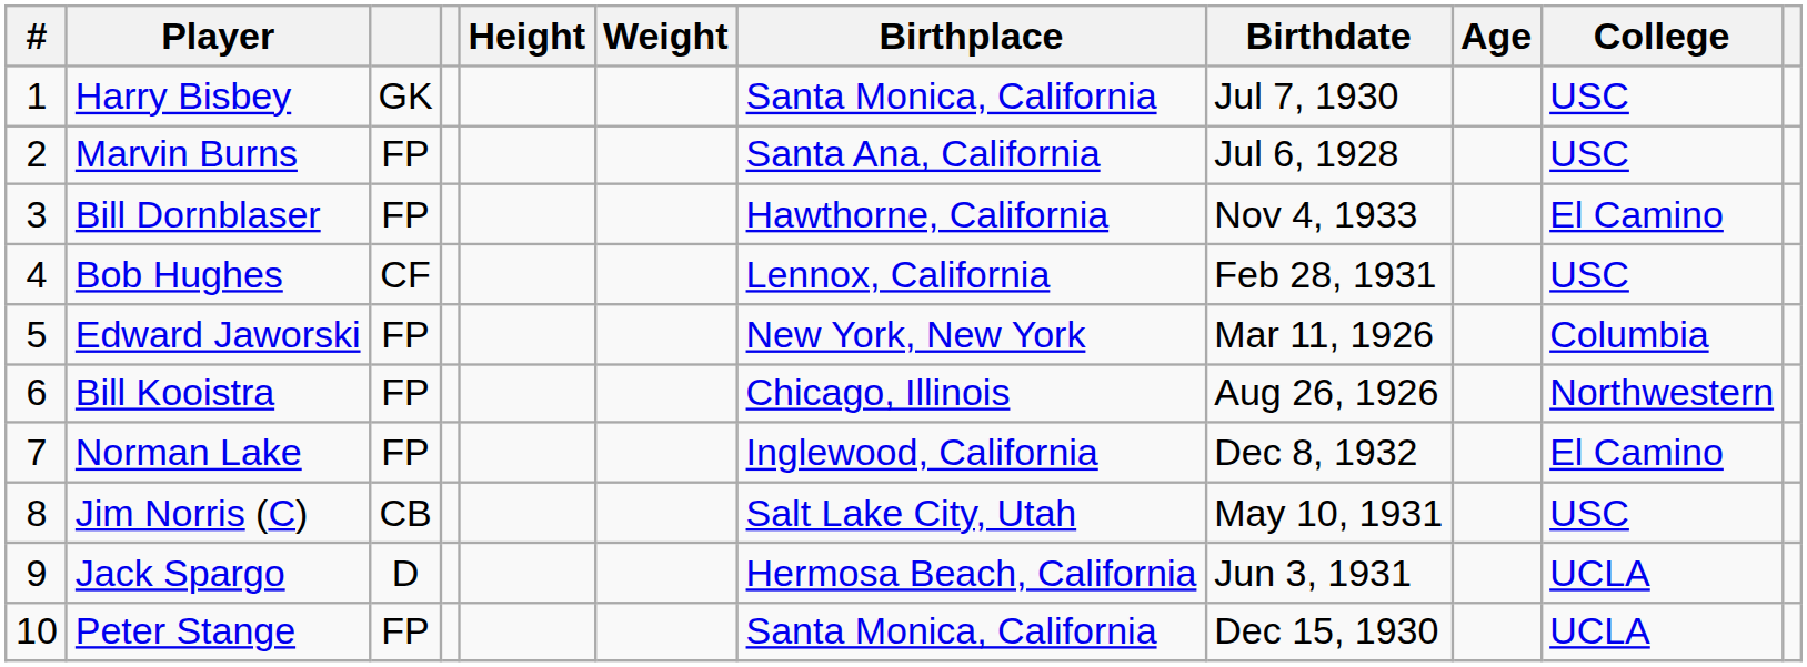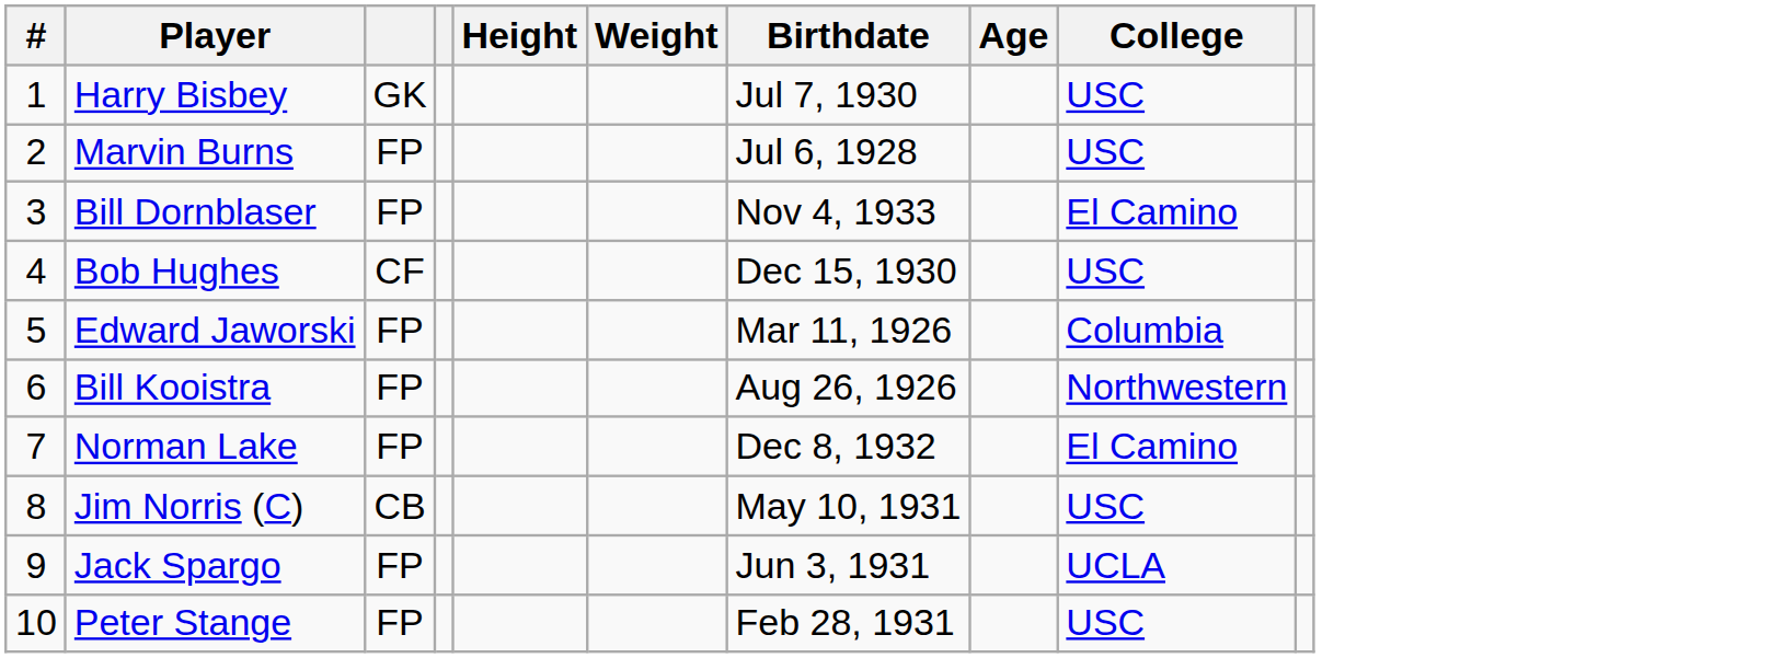- column: Birthplace | Santa Monica, California | Santa Ana, California | Hawthorne, California | Lennox, California | New York, New York | Chicago, Illinois | Inglewood, California | Salt Lake City, Utah | Hermosa Beach, California | Santa Monica, California
Bob Hughes | Birthdate: Feb 28, 1931 -> Dec 15, 1930
Jack Spargo | column 3: D -> FP
Peter Stange | Birthdate: Dec 15, 1930 -> Feb 28, 1931
Peter Stange | College: UCLA -> USC
